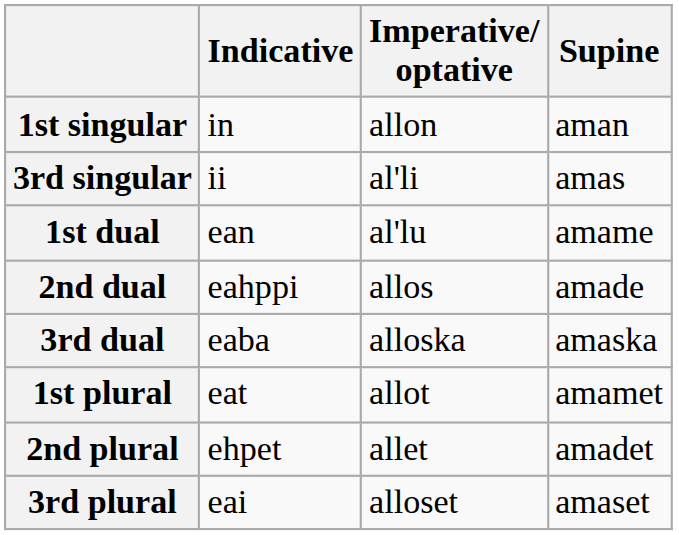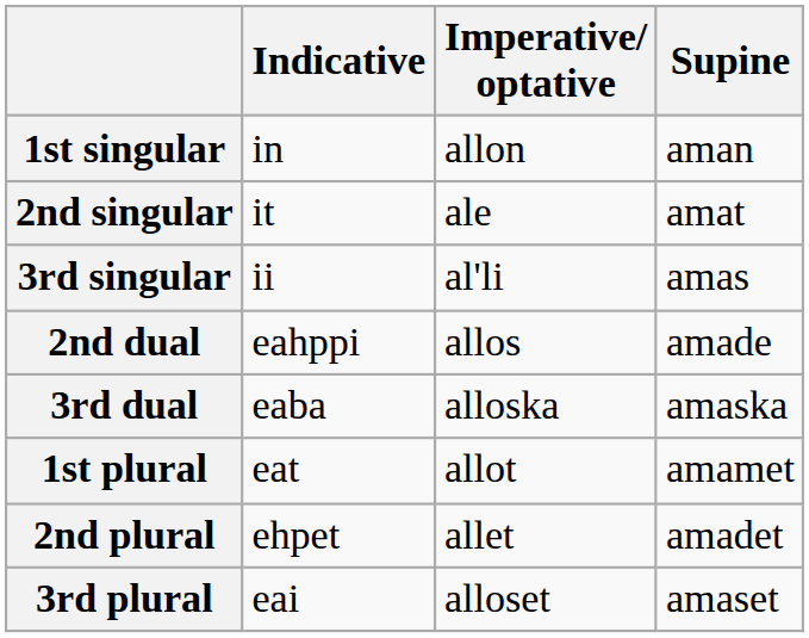+ row: 2nd singular | it | ale | amat
- row: 1st dual | ean | al'lu | amame
